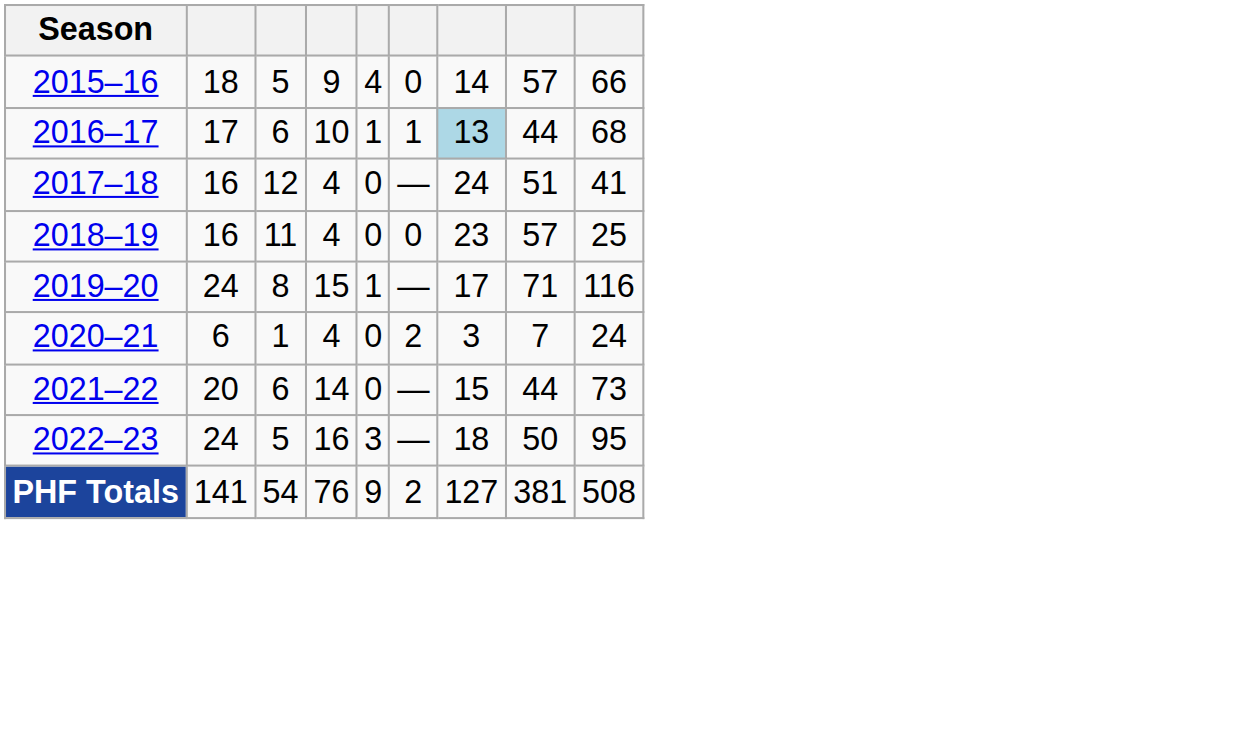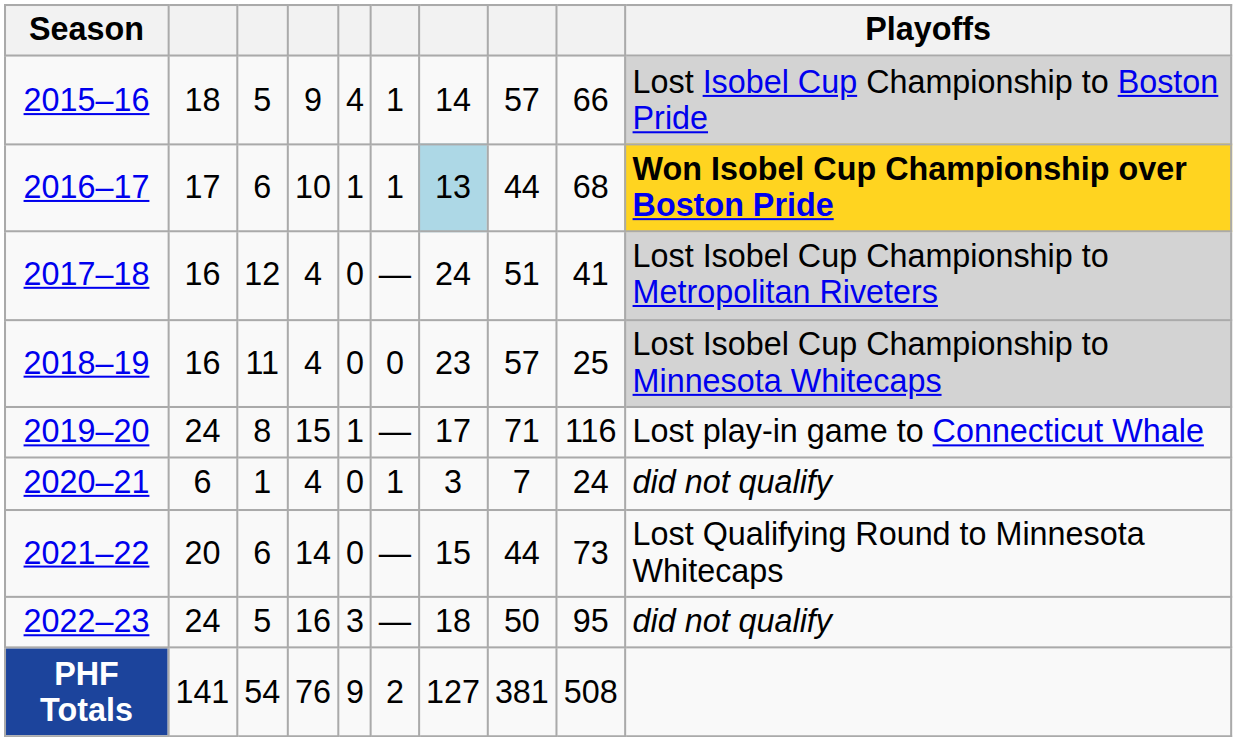+ column: Playoffs | Lost Isobel Cup Championship to Boston Pride | Won Isobel Cup Championship over Boston Pride | Lost Isobel Cup Championship to Metropolitan Riveters | Lost Isobel Cup Championship to Minnesota Whitecaps | Lost play-in game to Connecticut Whale | did not qualify | Lost Qualifying Round to Minnesota Whitecaps | did not qualify
2015–16 | column 6: 0 -> 1
2020–21 | column 6: 2 -> 1
